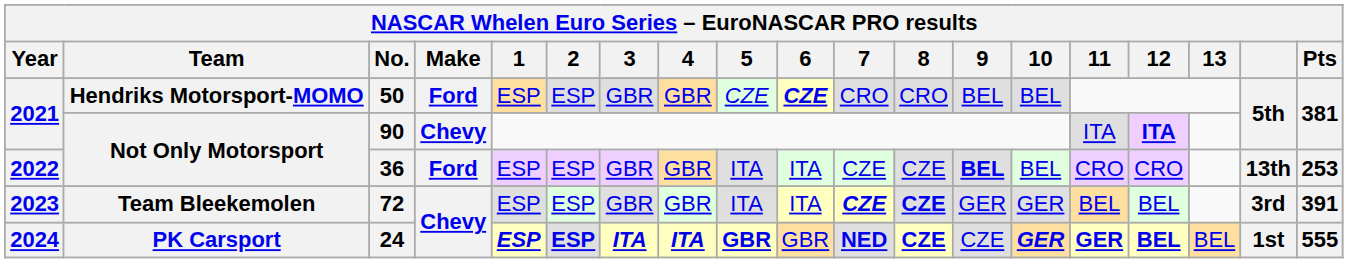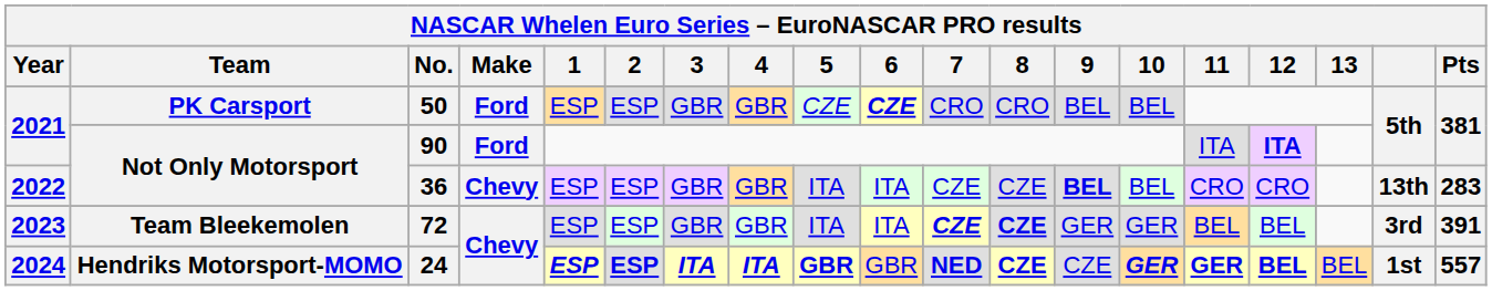50 | Team: Hendriks Motorsport-MOMO -> PK Carsport
90 | Make: Chevy -> Ford
36 | Make: Ford -> Chevy
36 | Pts: 253 -> 283
24 | Team: PK Carsport -> Hendriks Motorsport-MOMO
24 | Pts: 555 -> 557
